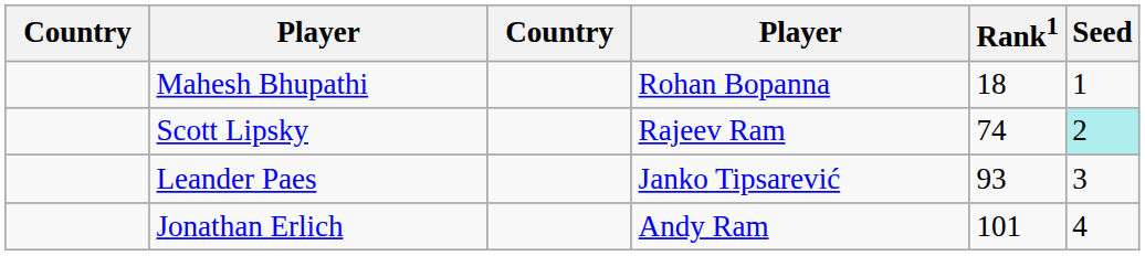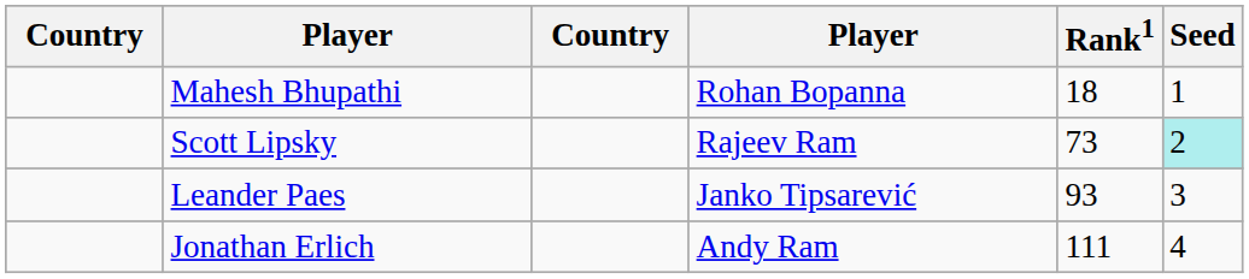Scott Lipsky | Rank1: 74 -> 73
Jonathan Erlich | Rank1: 101 -> 111
